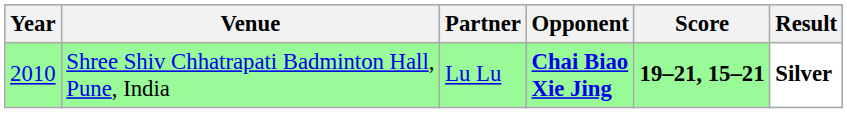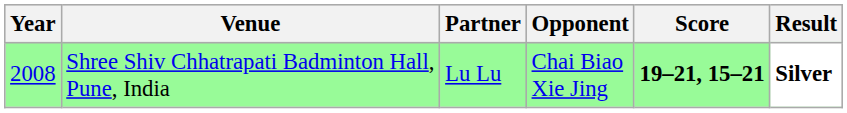Shree Shiv Chhatrapati Badminton Hall, Pune, India | Year: 2010 -> 2008
Shree Shiv Chhatrapati Badminton Hall, Pune, India | Opponent: bold -> normal
